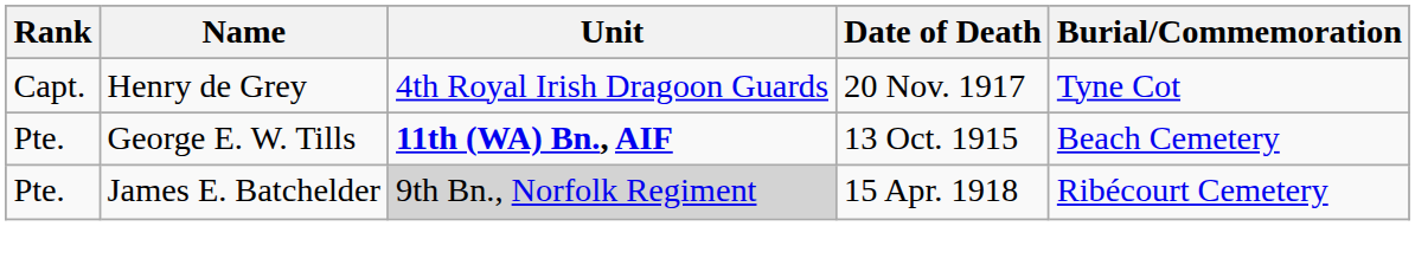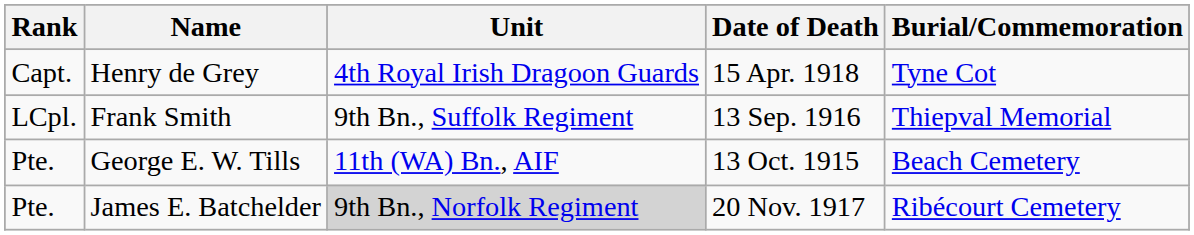Henry de Grey | Date of Death: 20 Nov. 1917 -> 15 Apr. 1918
+ row: LCpl. | Frank Smith | 9th Bn., Suffolk Regiment | 13 Sep. 1916 | Thiepval Memorial
George E. W. Tills | Unit: bold -> normal
James E. Batchelder | Date of Death: 15 Apr. 1918 -> 20 Nov. 1917
